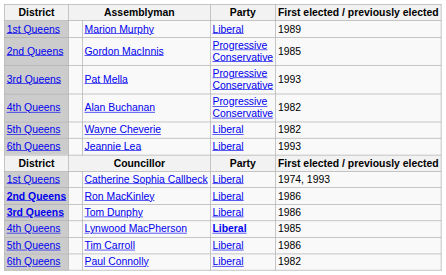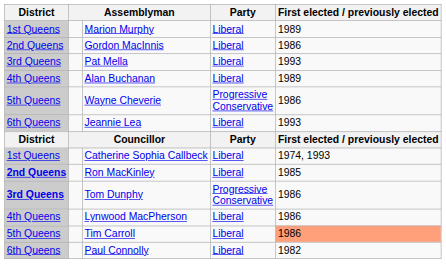Gordon MacInnis | Party: Progressive Conservative -> Liberal
Gordon MacInnis | First elected / previously elected: 1985 -> 1986
Pat Mella | Party: Progressive Conservative -> Liberal
Alan Buchanan | Party: Progressive Conservative -> Liberal
Alan Buchanan | First elected / previously elected: 1982 -> 1989
Wayne Cheverie | Party: Liberal -> Progressive Conservative
Wayne Cheverie | First elected / previously elected: 1982 -> 1986
Ron MacKinley | First elected / previously elected: 1986 -> 1985
Tom Dunphy | Party: Liberal -> Progressive Conservative
Lynwood MacPherson | Party: bold -> normal
Lynwood MacPherson | First elected / previously elected: 1985 -> 1986
Tim Carroll | First elected / previously elected: no background -> lightsalmon background
